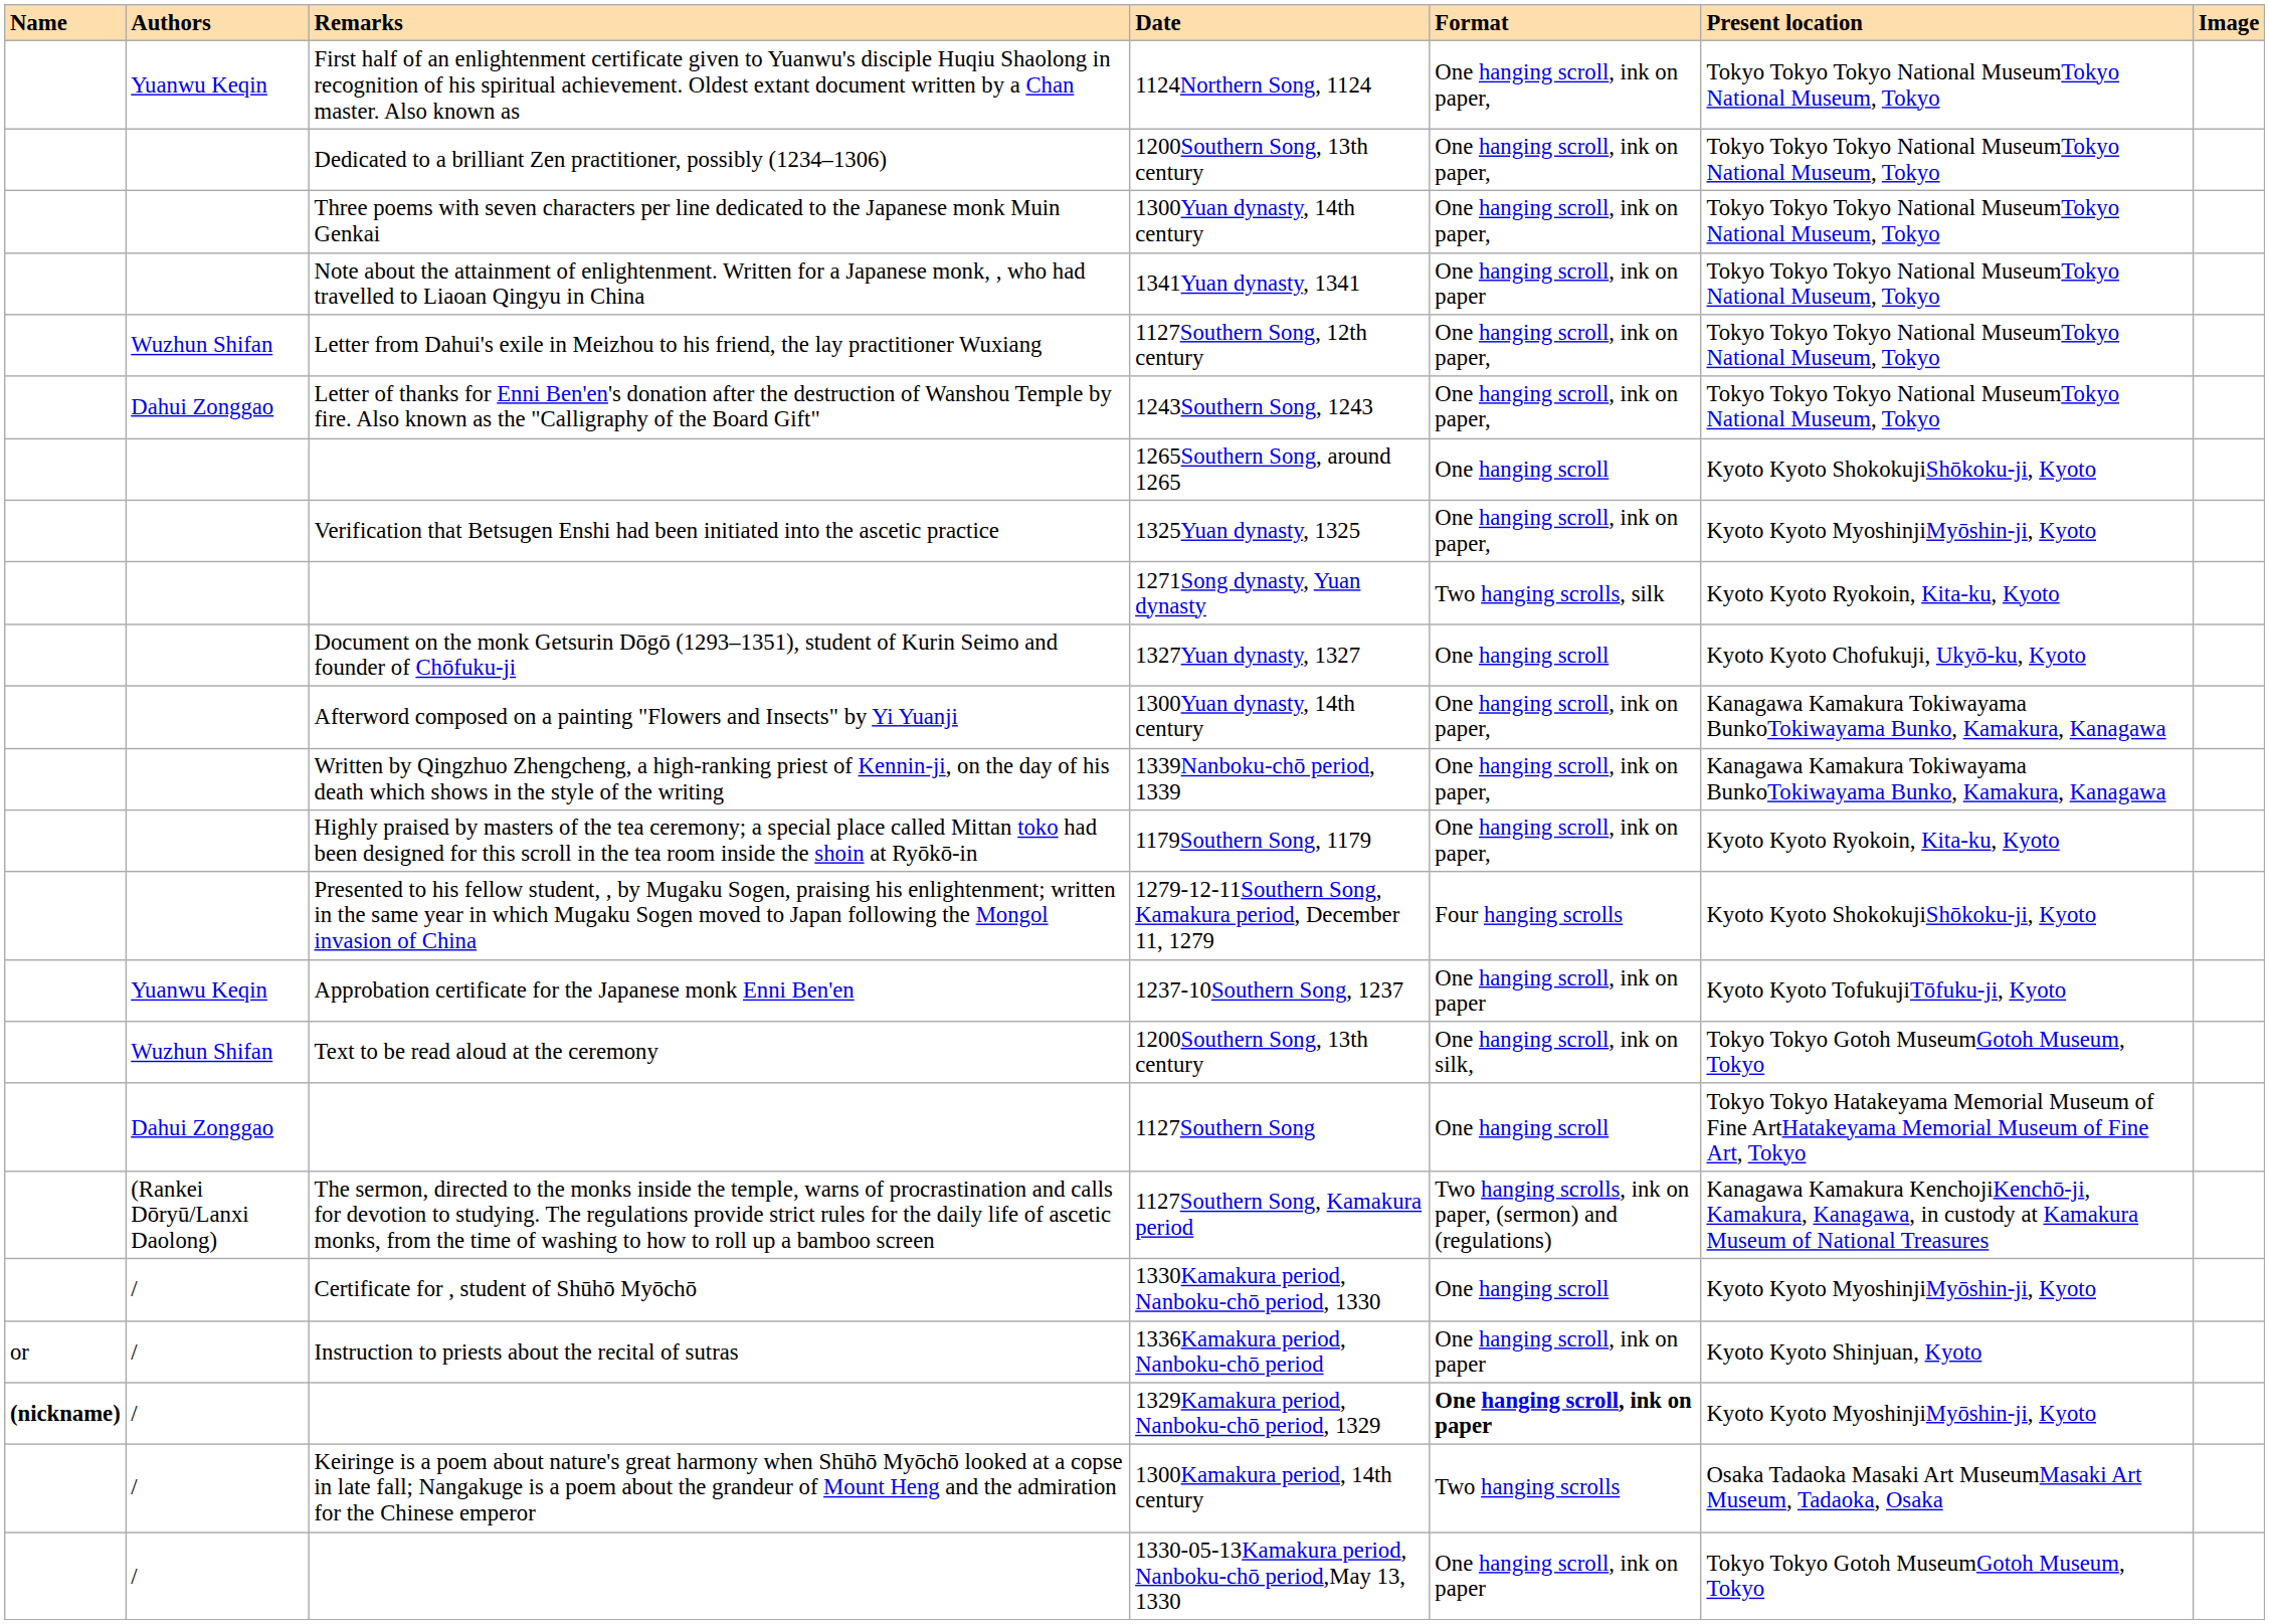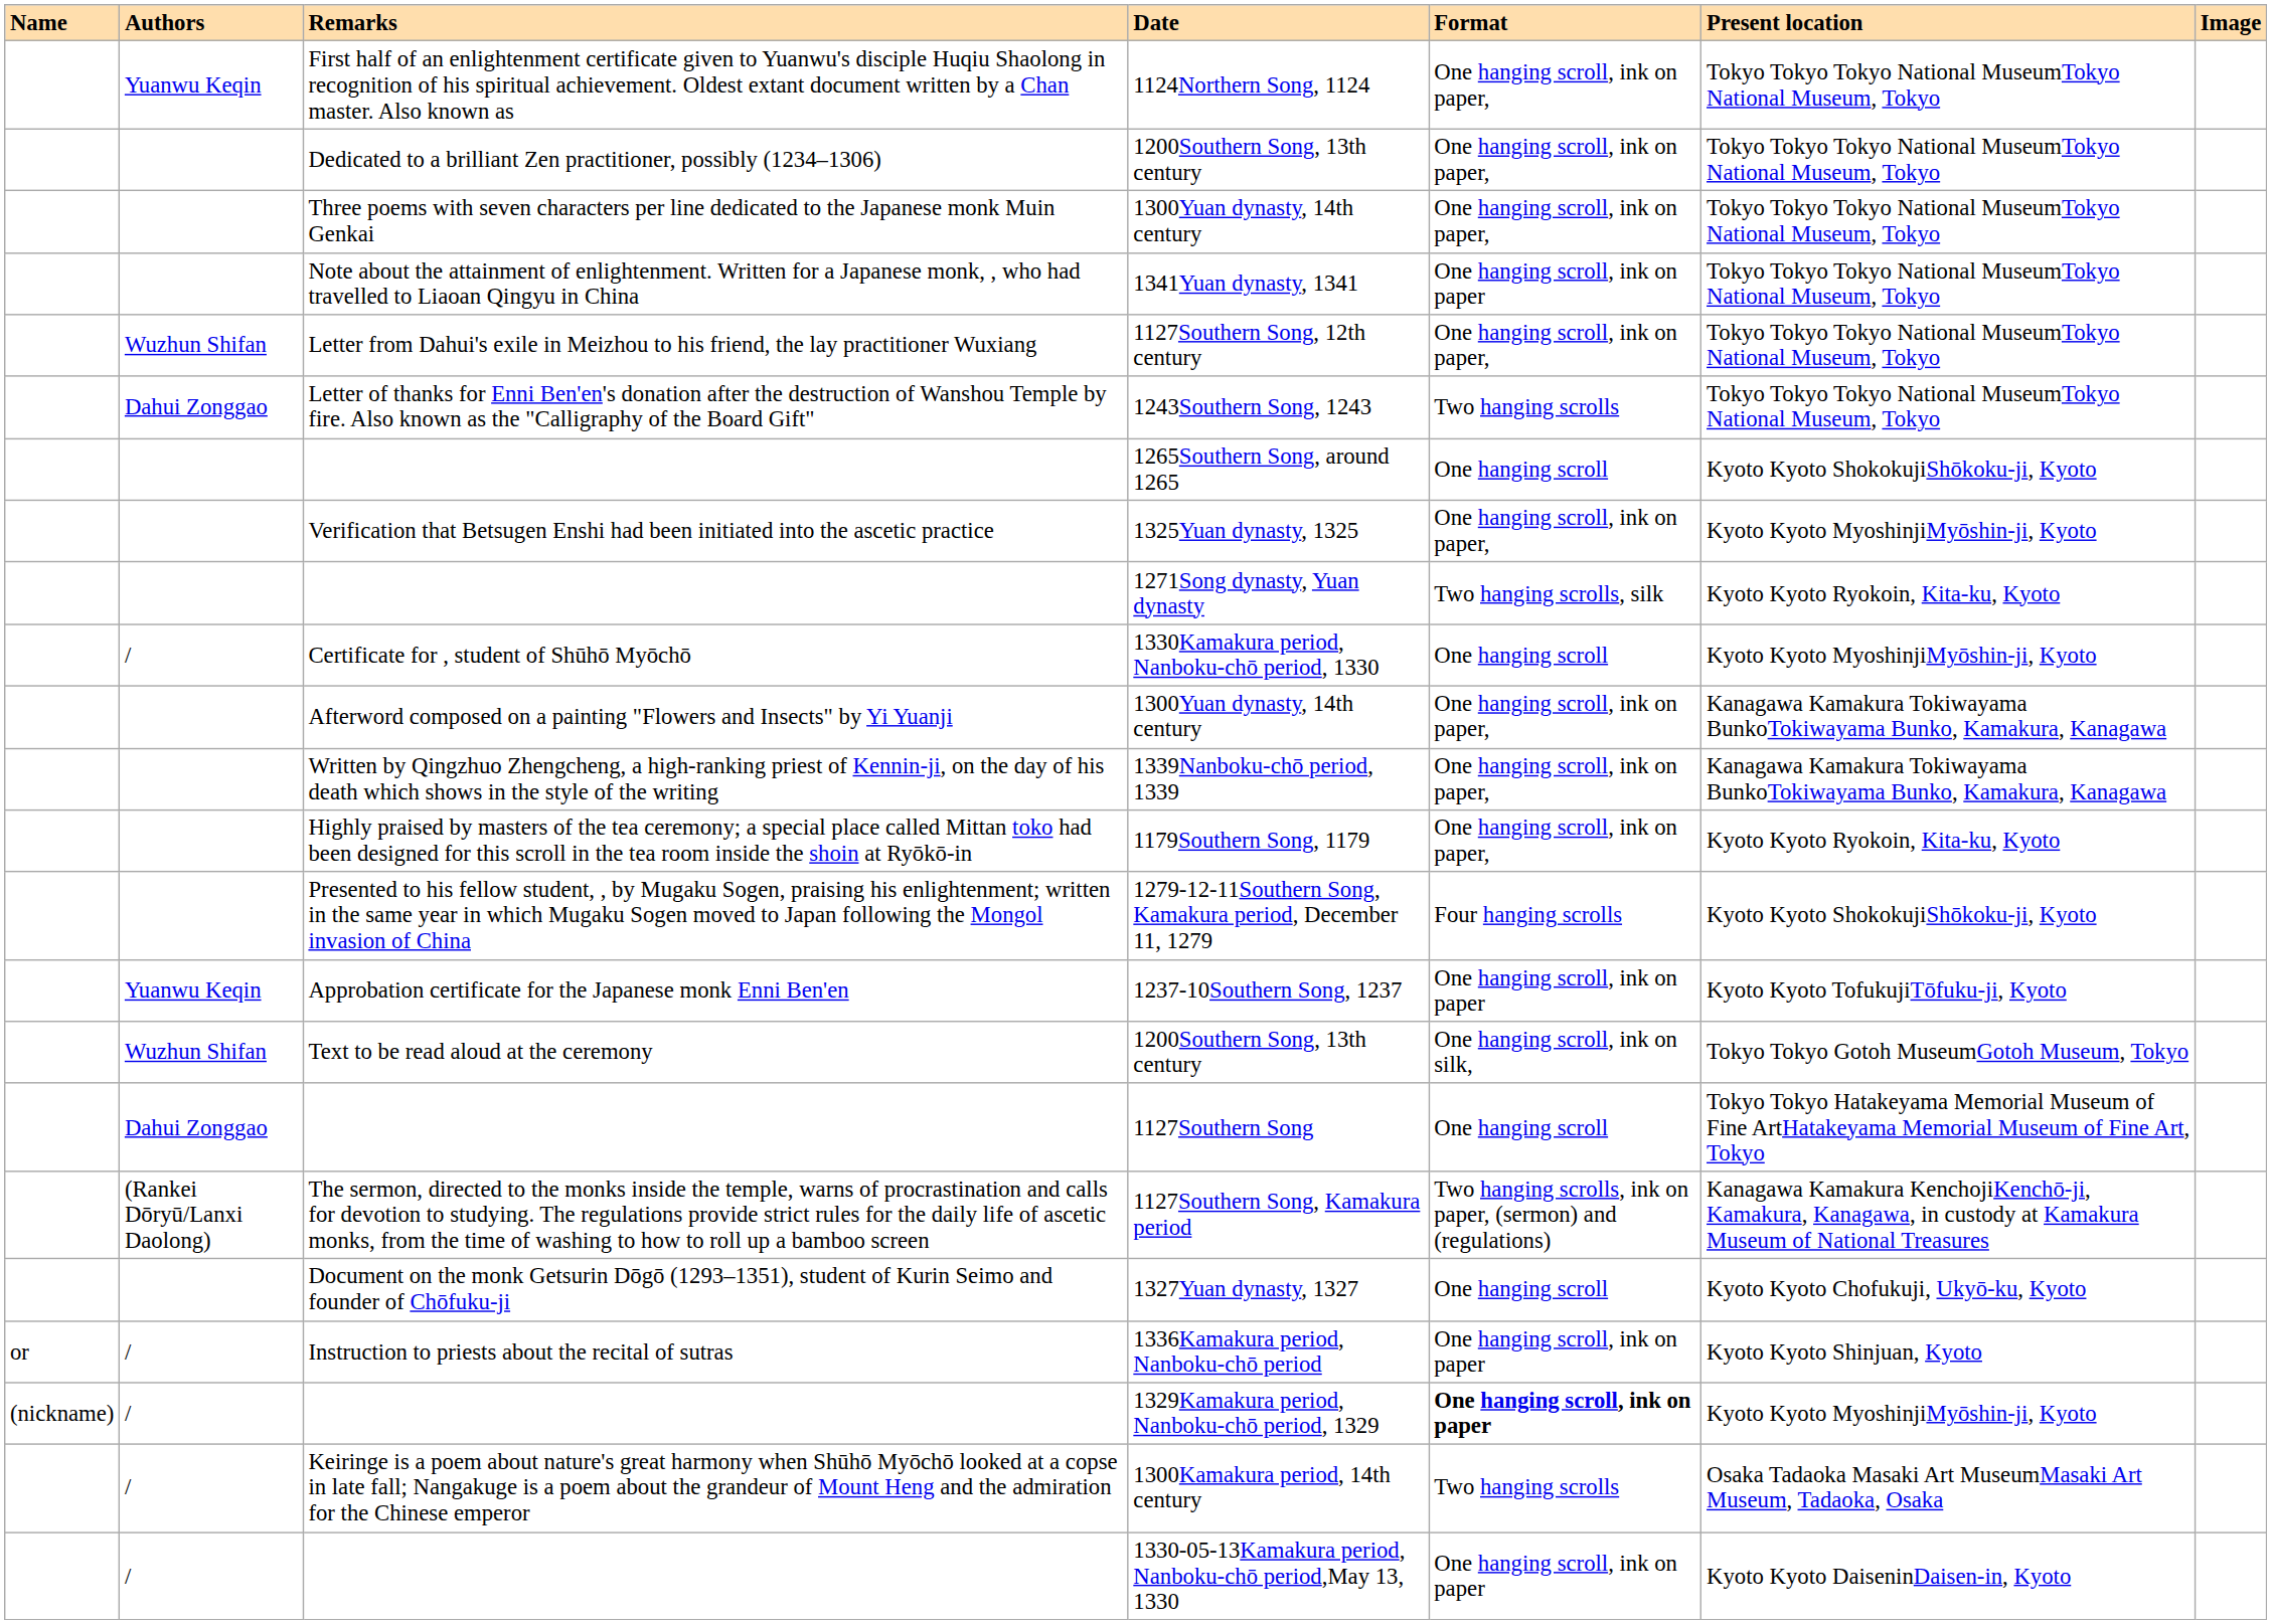1243Southern Song, 1243 | Format: One hanging scroll, ink on paper, -> Two hanging scrolls
rows swapped: 1327Yuan dynasty, 1327 <-> 1330Kamakura period, Nanboku-chō period, 1330
1329Kamakura period, Nanboku-chō period, 1329 | Name: bold -> normal
1330-05-13Kamakura period, Nanboku-chō period,May 13, 1330 | Present location: Tokyo Tokyo Gotoh MuseumGotoh Museum, Tokyo -> Kyoto Kyoto DaiseninDaisen-in, Kyoto
